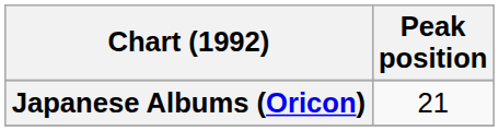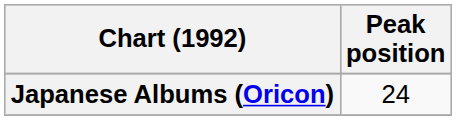Japanese Albums (Oricon) | Peak position: 21 -> 24
